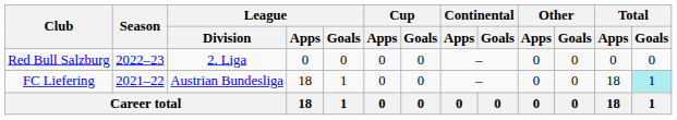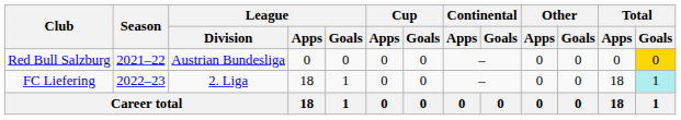Red Bull Salzburg | Season: 2022–23 -> 2021–22
Red Bull Salzburg | League / Division: 2. Liga -> Austrian Bundesliga
Red Bull Salzburg | Total / Goals: no background -> gold background
FC Liefering | Season: 2021–22 -> 2022–23
FC Liefering | League / Division: Austrian Bundesliga -> 2. Liga
